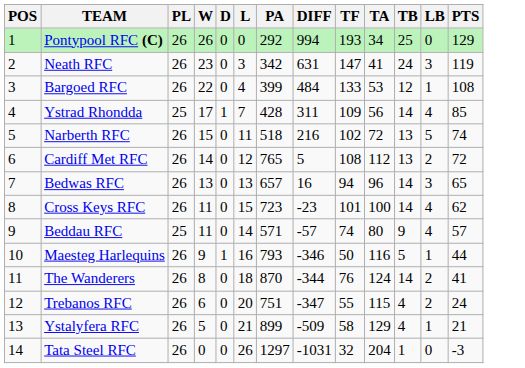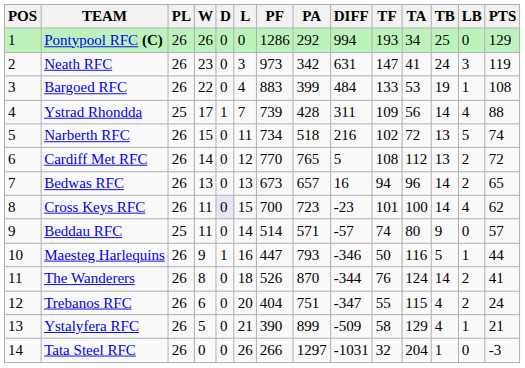+ column: PF | 1286 | 973 | 883 | 739 | 734 | 770 | 673 | 700 | 514 | 447 | 526 | 404 | 390 | 266
Bargoed RFC | TB: 12 -> 19
Ystrad Rhondda | PTS: 85 -> 88
Bedwas RFC | LB: 3 -> 2
Cross Keys RFC | D: no background -> lavender background
Beddau RFC | LB: 4 -> 0
